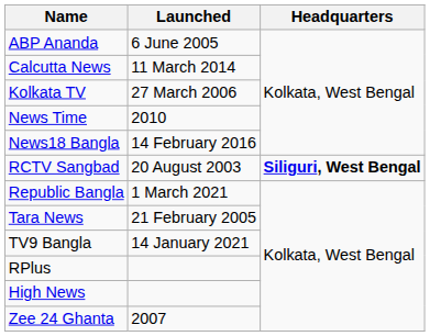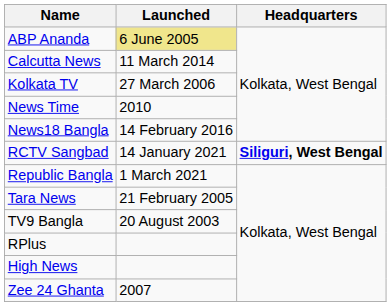ABP Ananda | Launched: no background -> khaki background
RCTV Sangbad | Launched: 20 August 2003 -> 14 January 2021
TV9 Bangla | Launched: 14 January 2021 -> 20 August 2003
